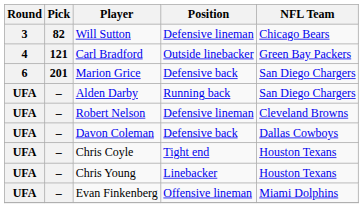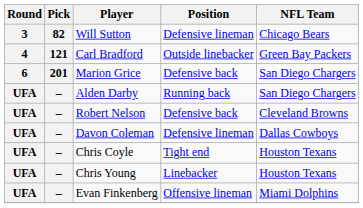Robert Nelson | Position: Defensive lineman -> Defensive back
Davon Coleman | Position: Defensive back -> Defensive lineman
